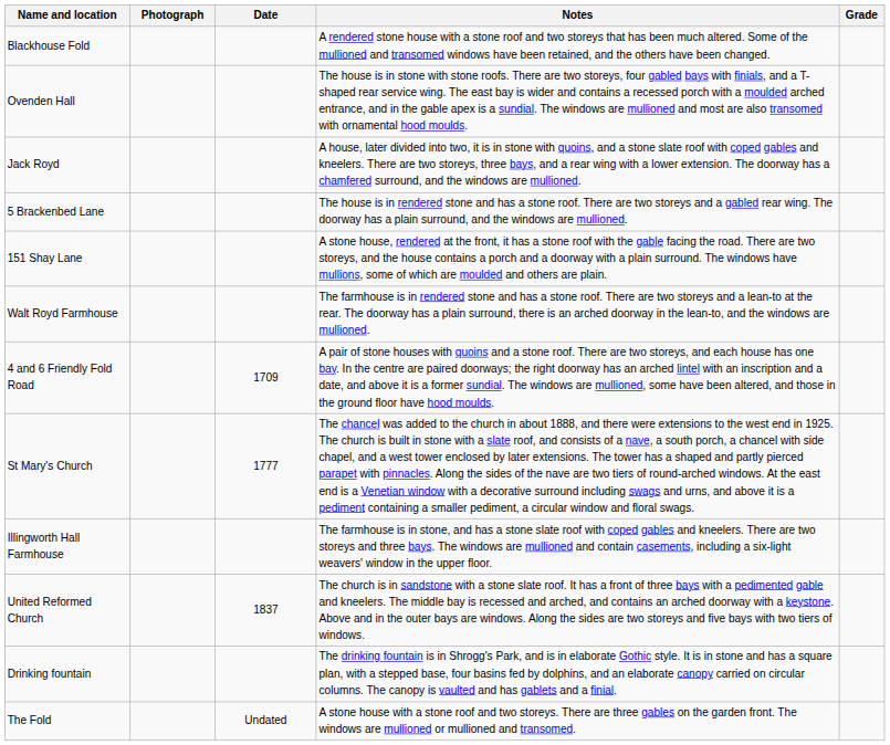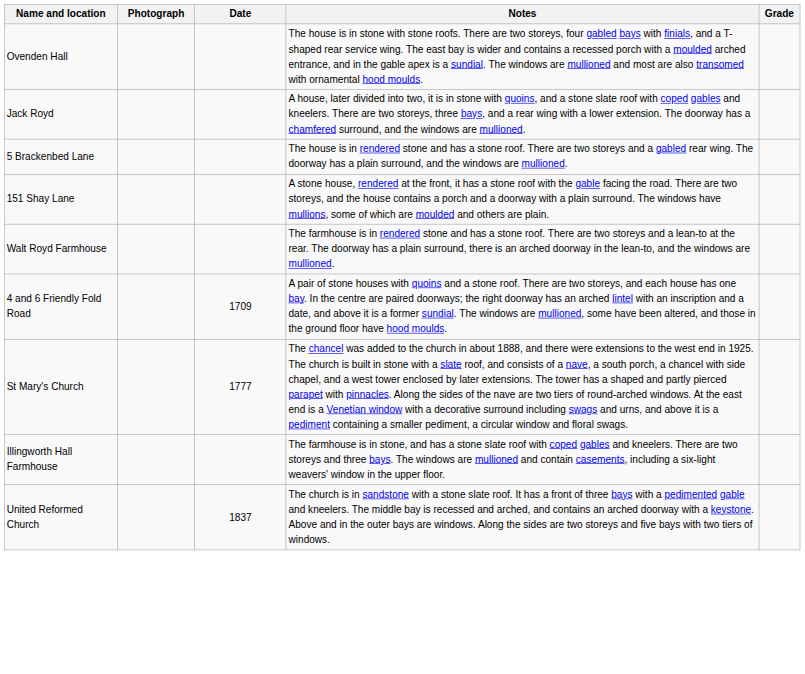- row: Blackhouse Fold | A rendered stone house with a stone roof and two storeys that has been much altered. Some of the mullioned and transomed windows have been retained, and the others have been changed.
- row: Drinking fountain | The drinking fountain is in Shrogg's Park, and is in elaborate Gothic style. It is in stone and has a square plan, with a stepped base, four basins fed by dolphins, and an elaborate canopy carried on circular columns. The canopy is vaulted and has gablets and a finial.
- row: The Fold | Undated | A stone house with a stone roof and two storeys. There are three gables on the garden front. The windows are mullioned or mullioned and transomed.
